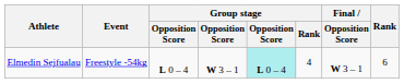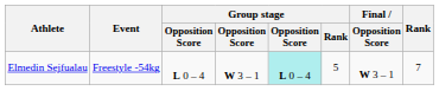Elmedin Sejfualau | Group stage / Rank: 4 -> 5
Elmedin Sejfualau | Rank: 6 -> 7
